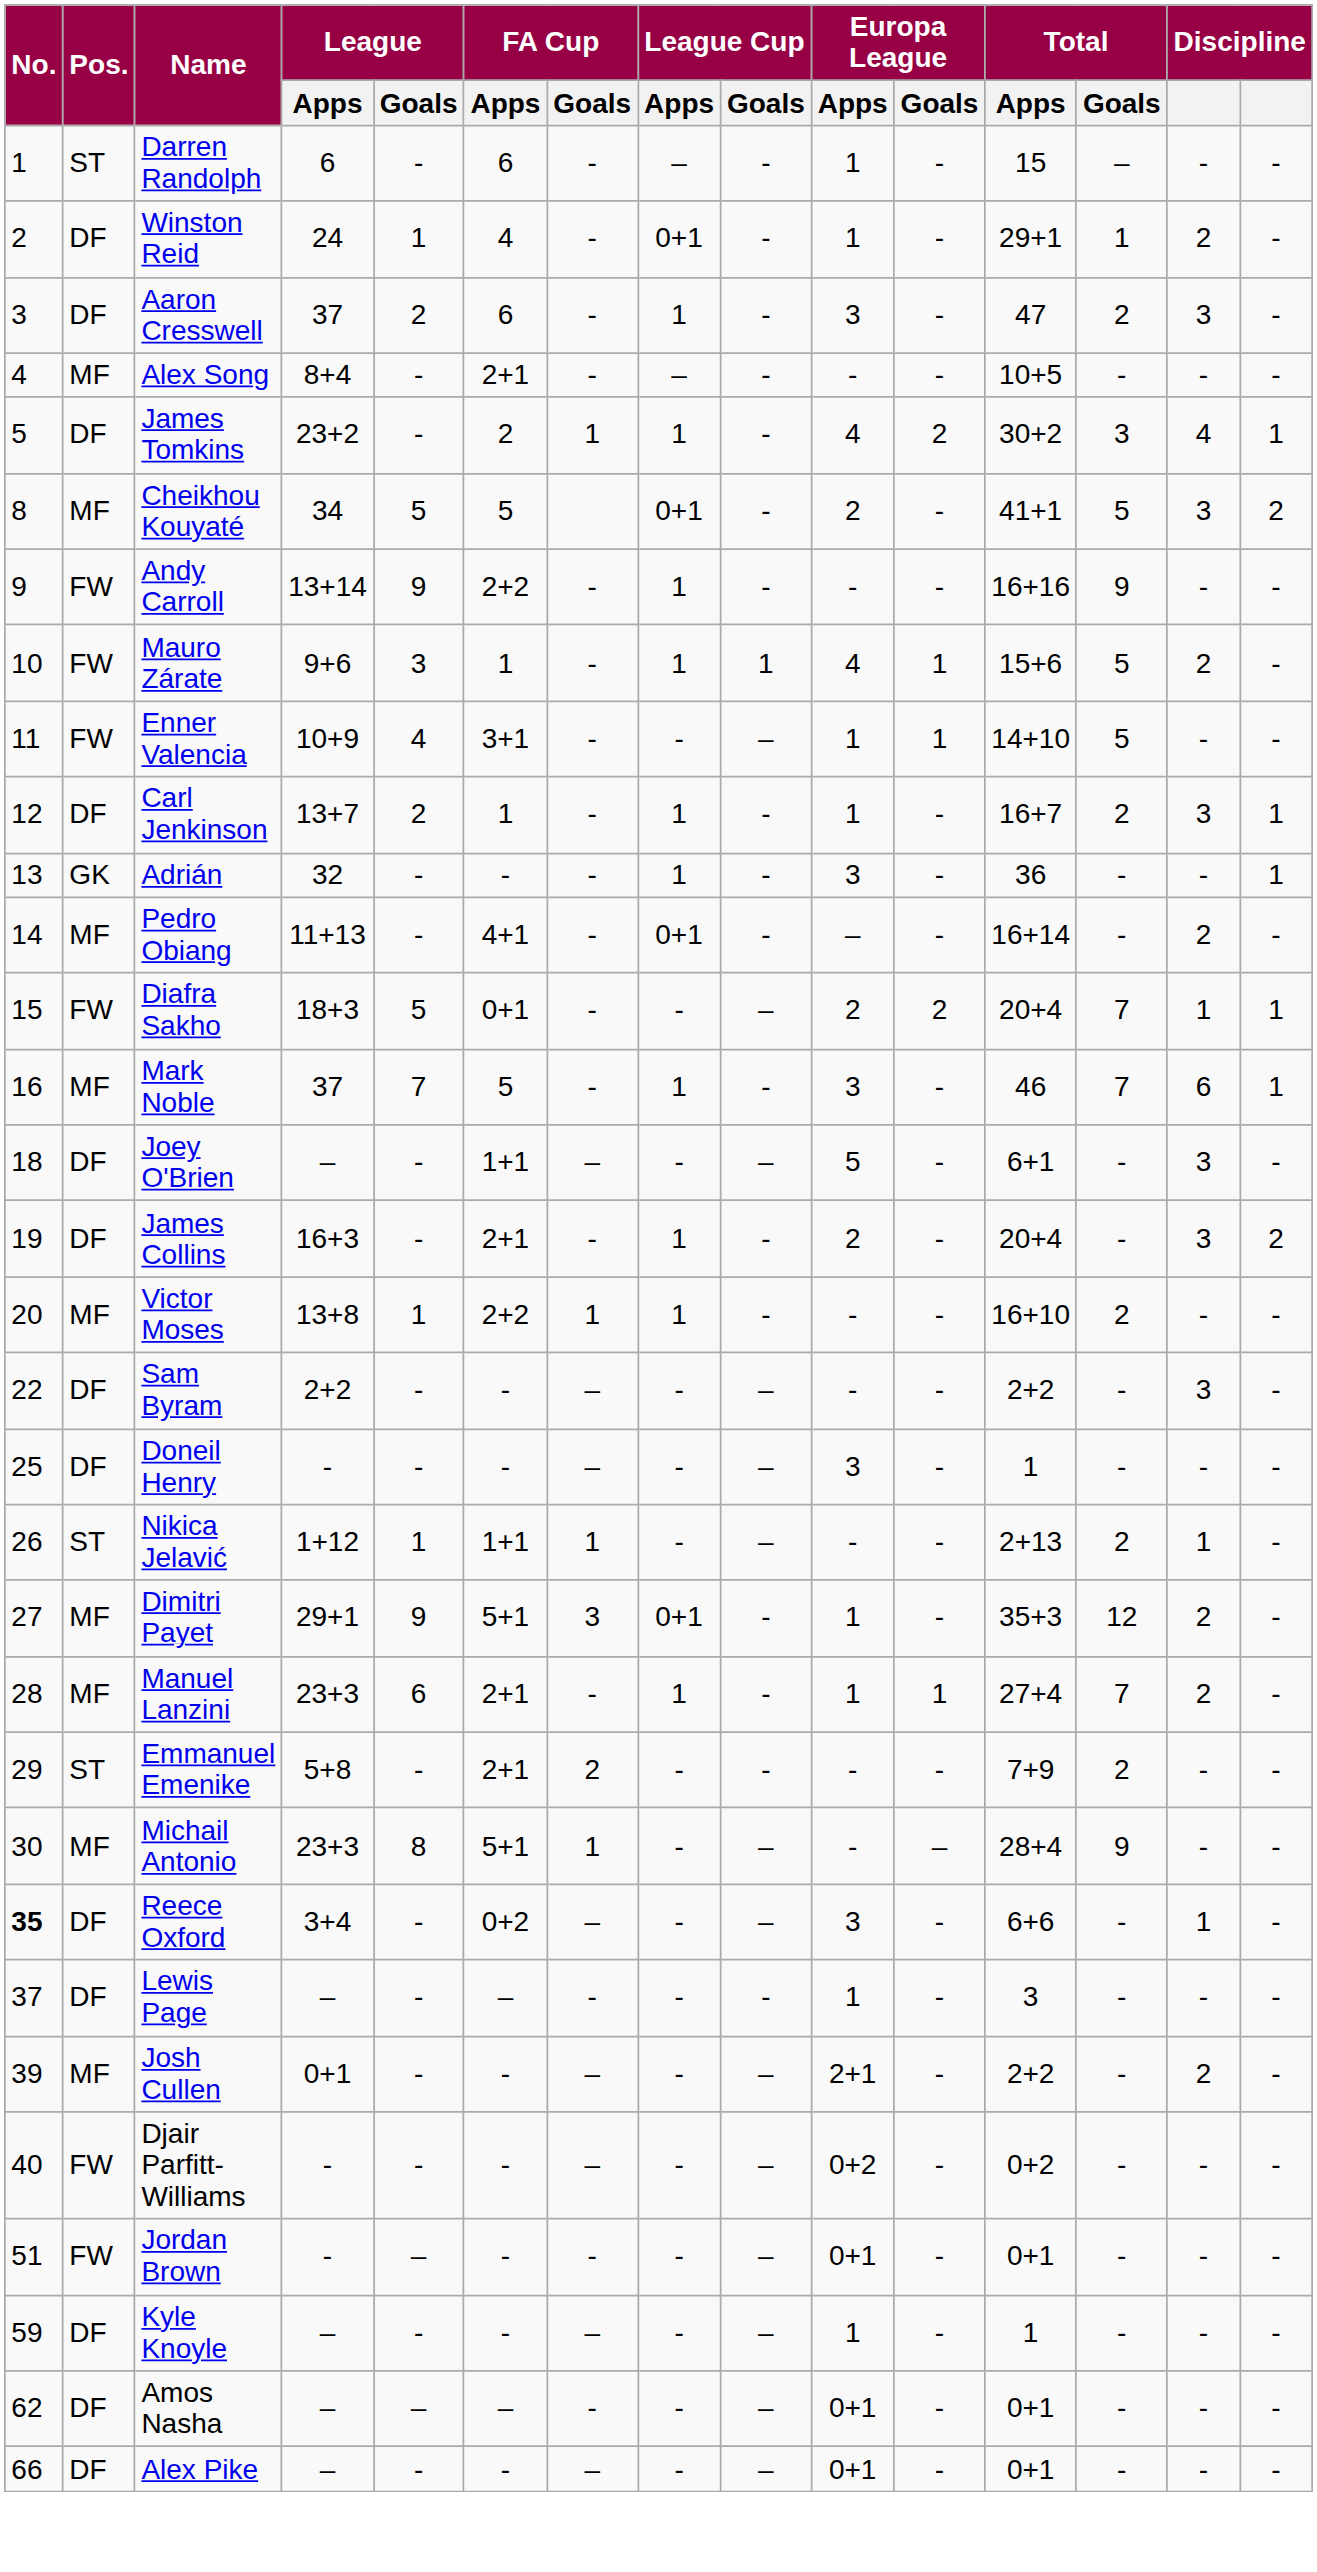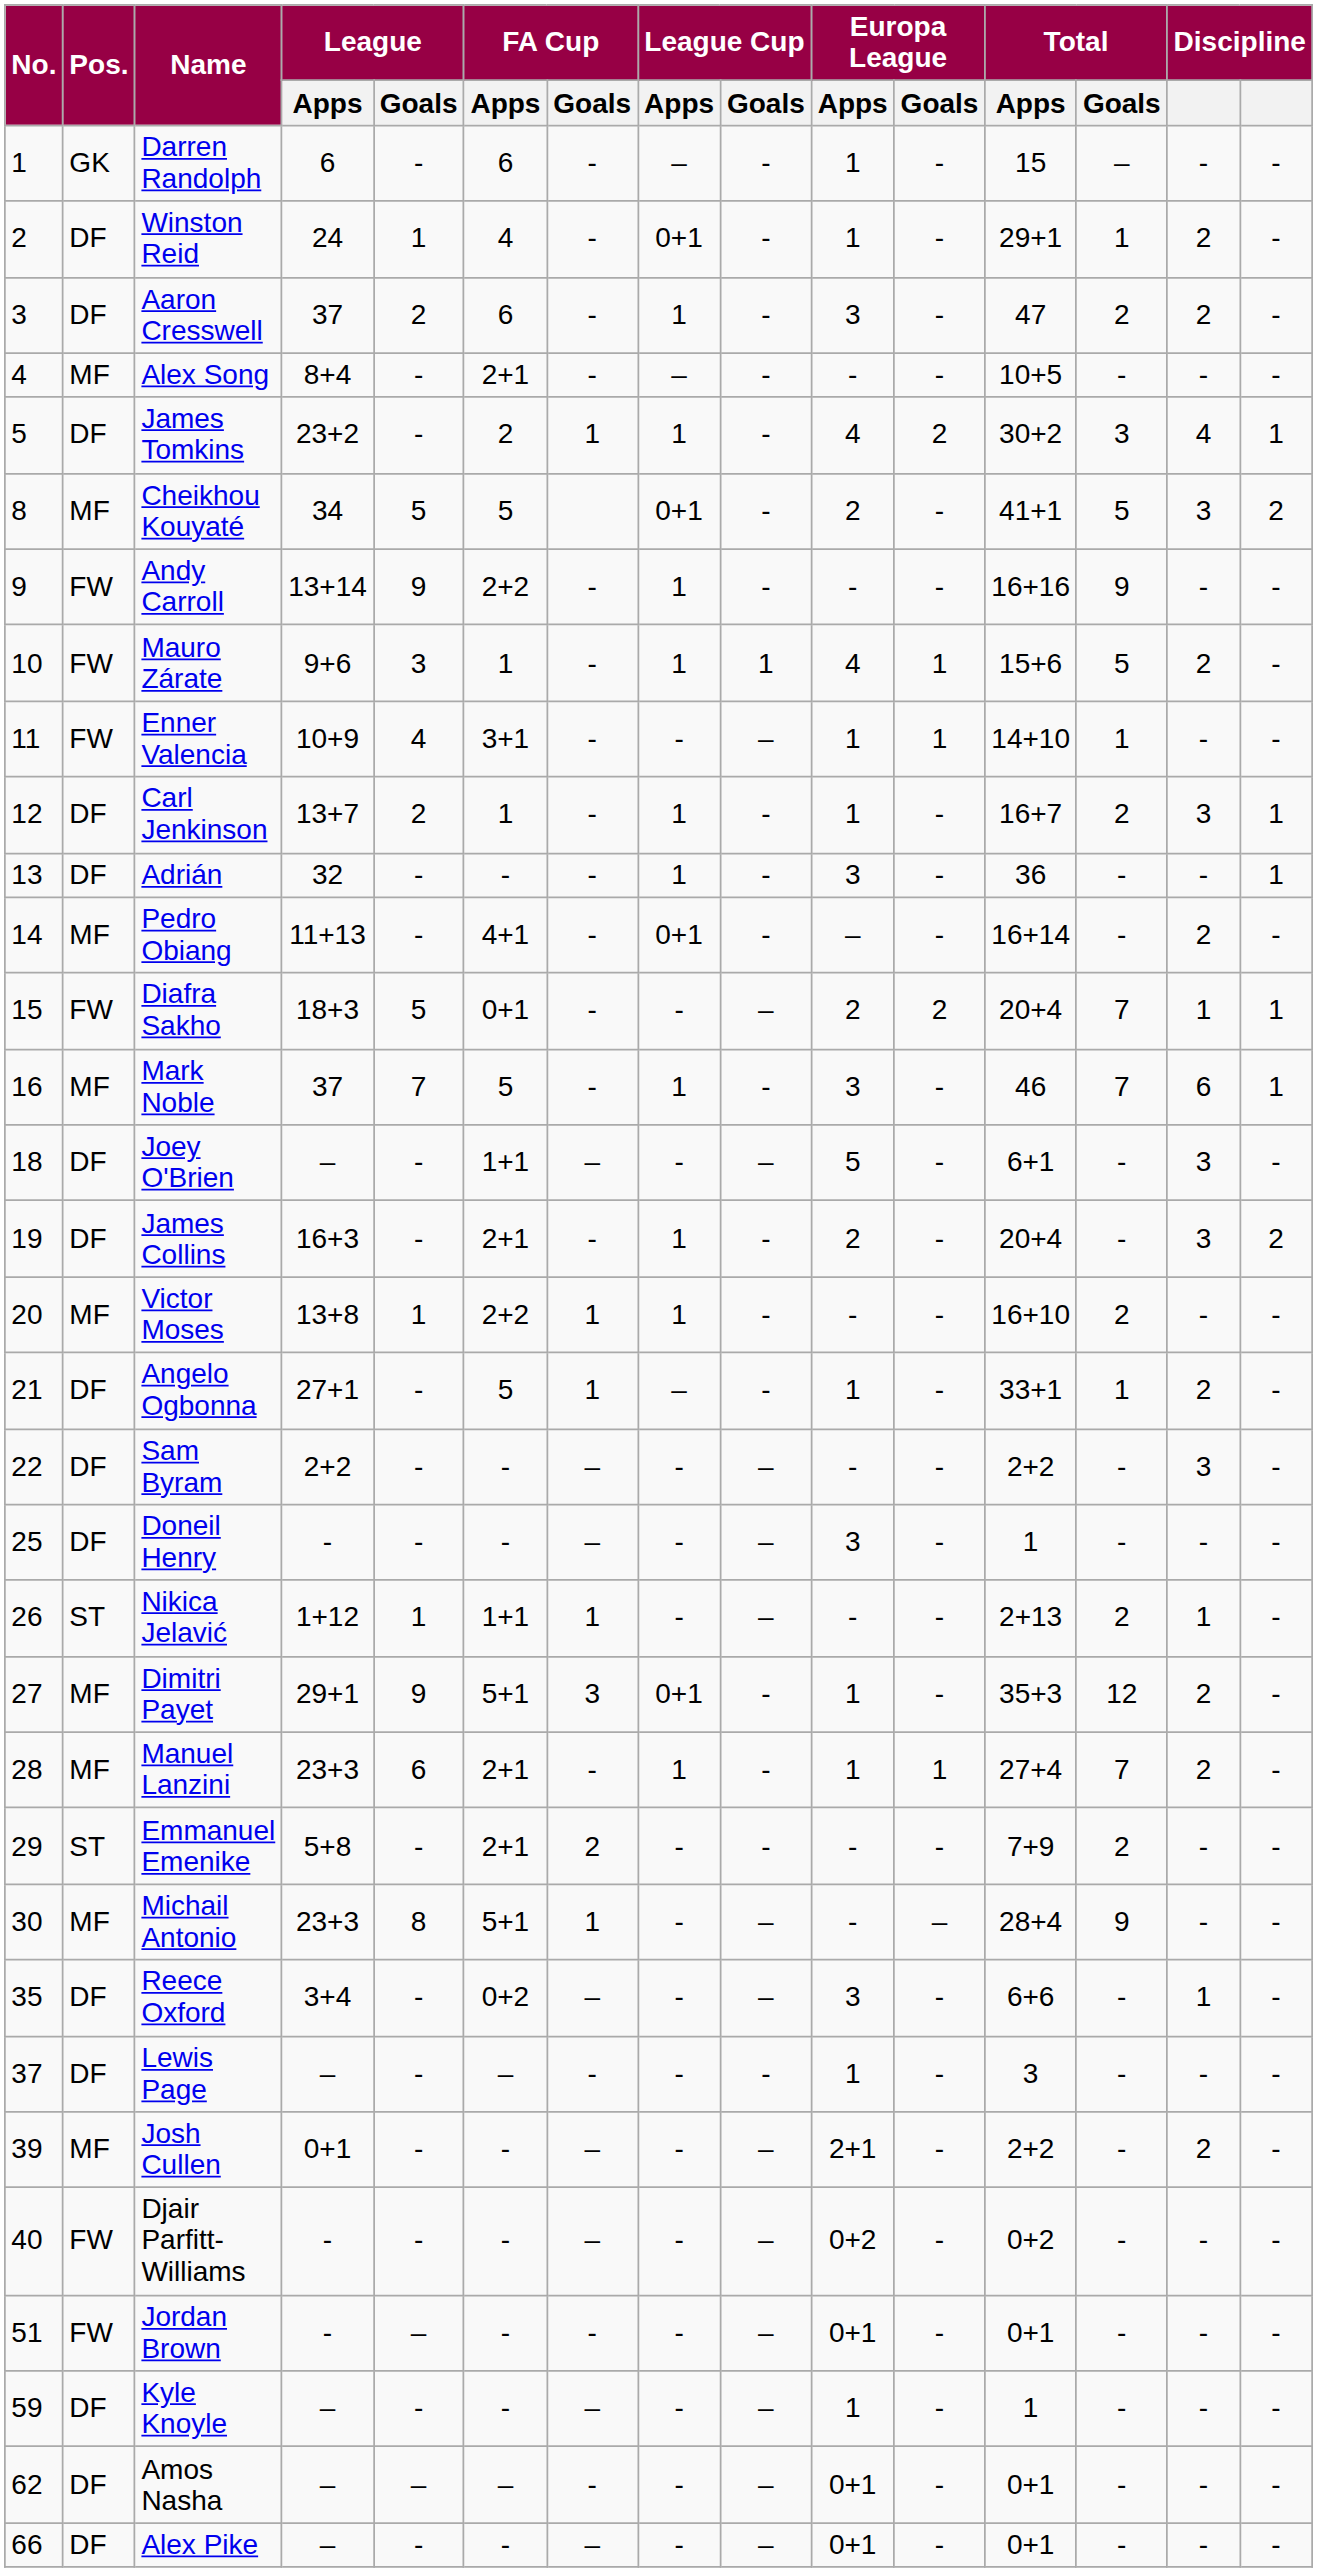Darren Randolph | Pos.: ST -> GK
Aaron Cresswell | column 14: 3 -> 2
Enner Valencia | Total / Goals: 5 -> 1
Adrián | Pos.: GK -> DF
+ row: 21 | DF | Angelo Ogbonna | 27+1 | - | 5 | 1 | – | - | 1 | - | 33+1 | 1 | 2 | -
Reece Oxford | No.: bold -> normal
